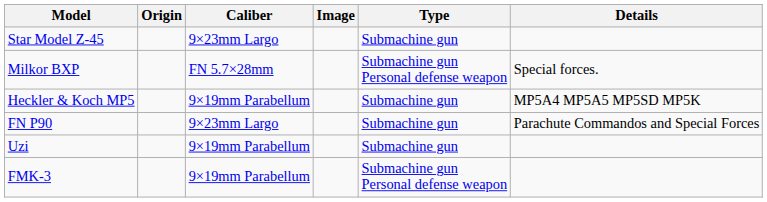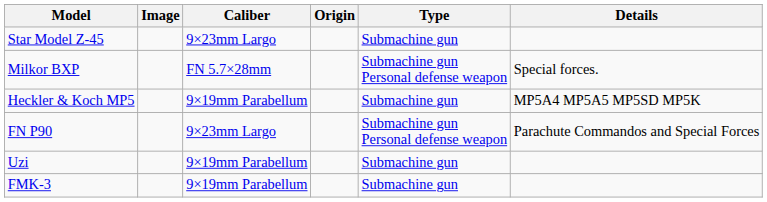columns swapped: Image <-> Origin
FN P90 | Type: Submachine gun -> Submachine gun Personal defense weapon
FMK-3 | Type: Submachine gun Personal defense weapon -> Submachine gun
